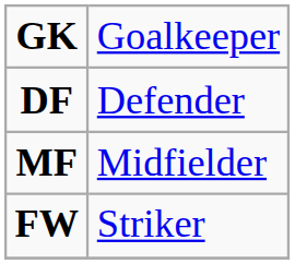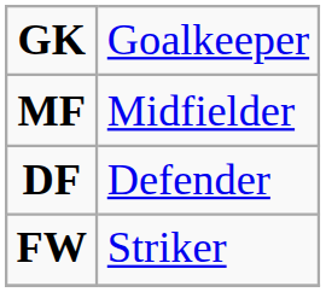rows swapped: DF <-> MF
